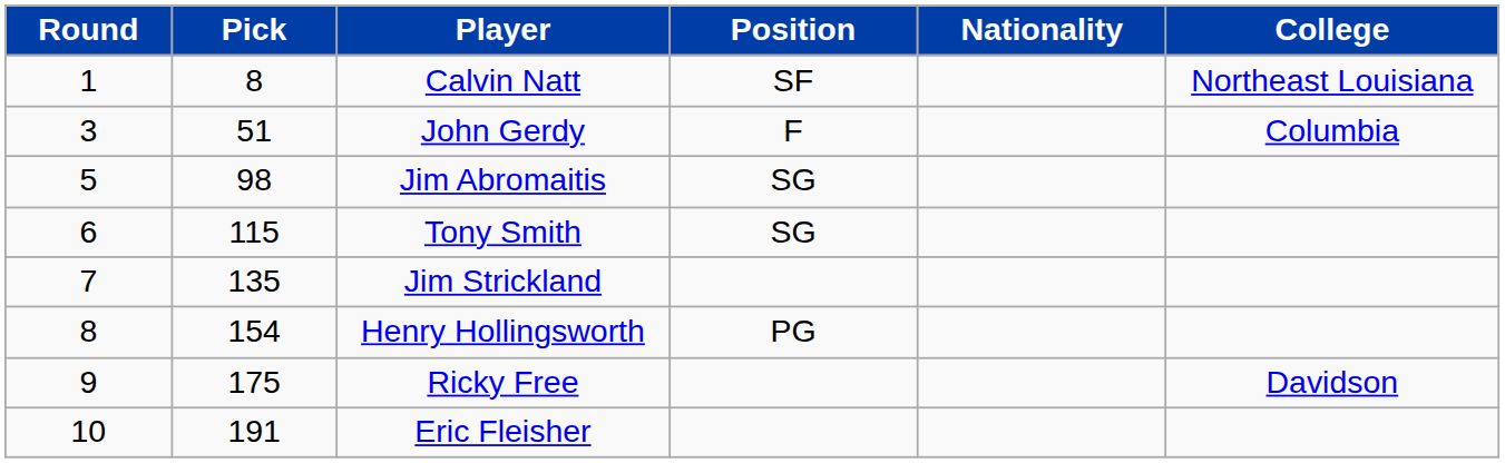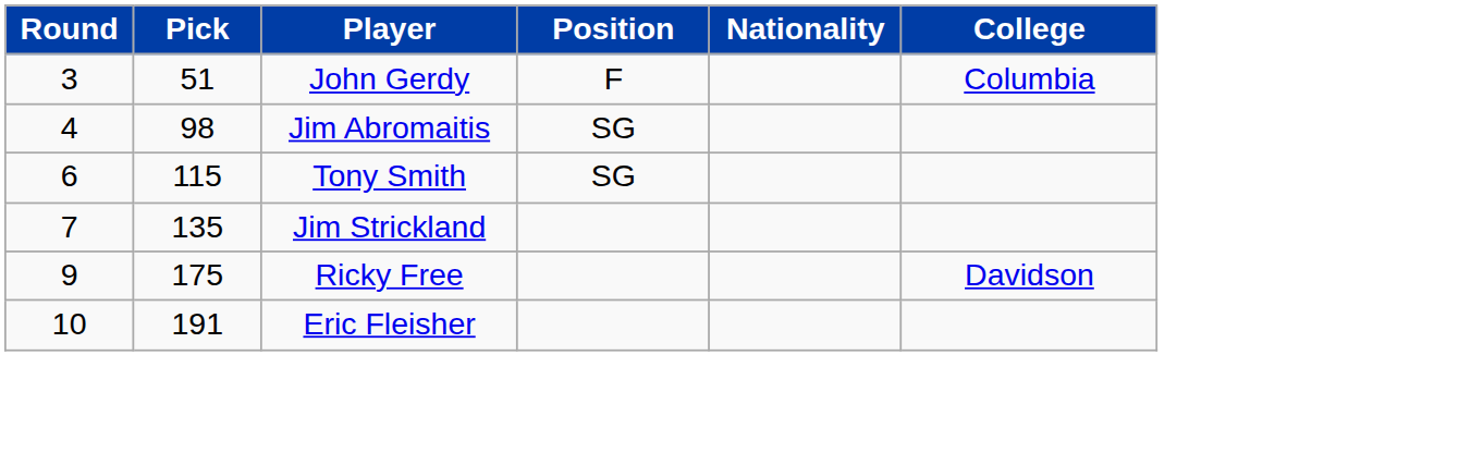- row: 1 | 8 | Calvin Natt | SF | Northeast Louisiana
Jim Abromaitis | Round: 5 -> 4
- row: 8 | 154 | Henry Hollingsworth | PG
